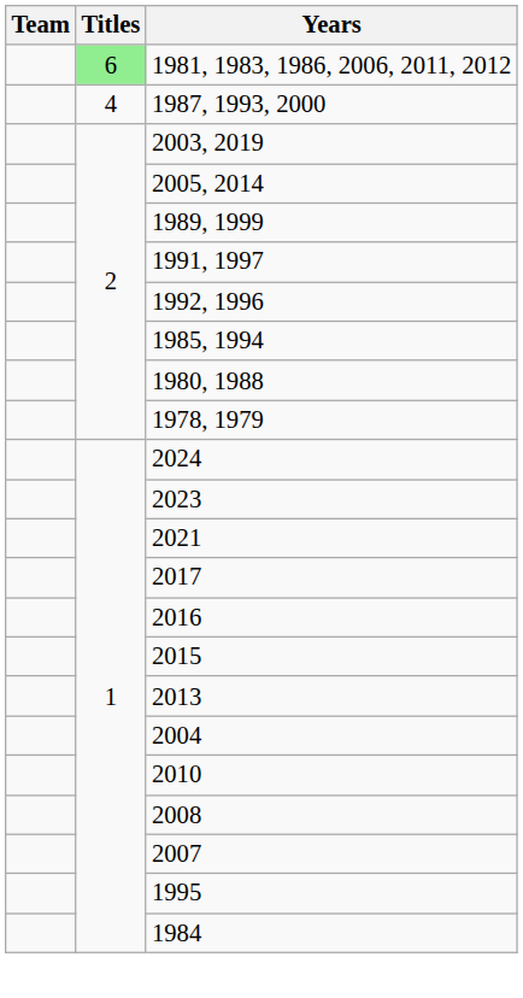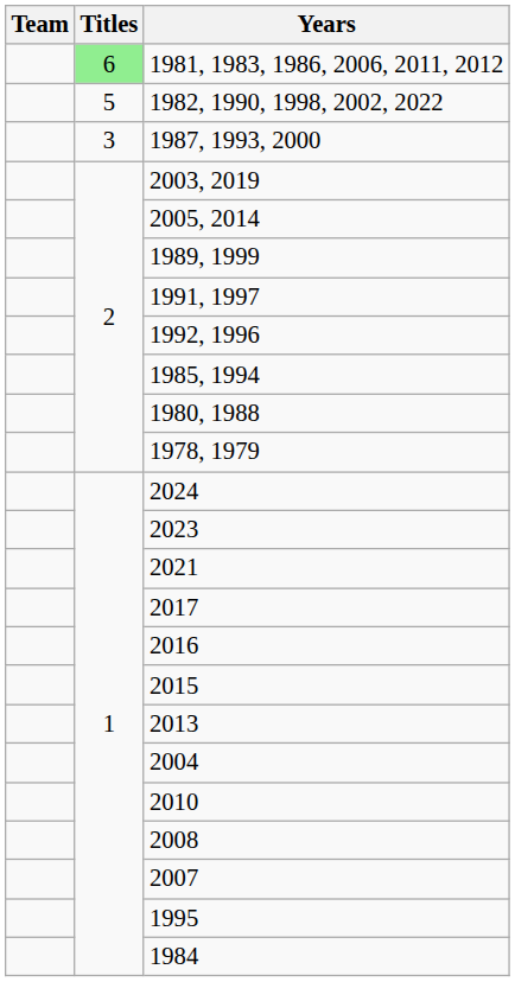+ row: 5 | 1982, 1990, 1998, 2002, 2022
1987, 1993, 2000 | Titles: 4 -> 3
